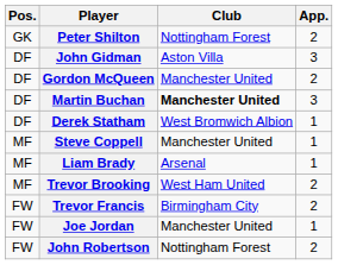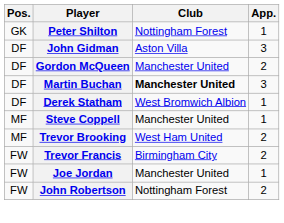Peter Shilton | App.: 2 -> 1
- row: MF | Liam Brady | Arsenal | 1
